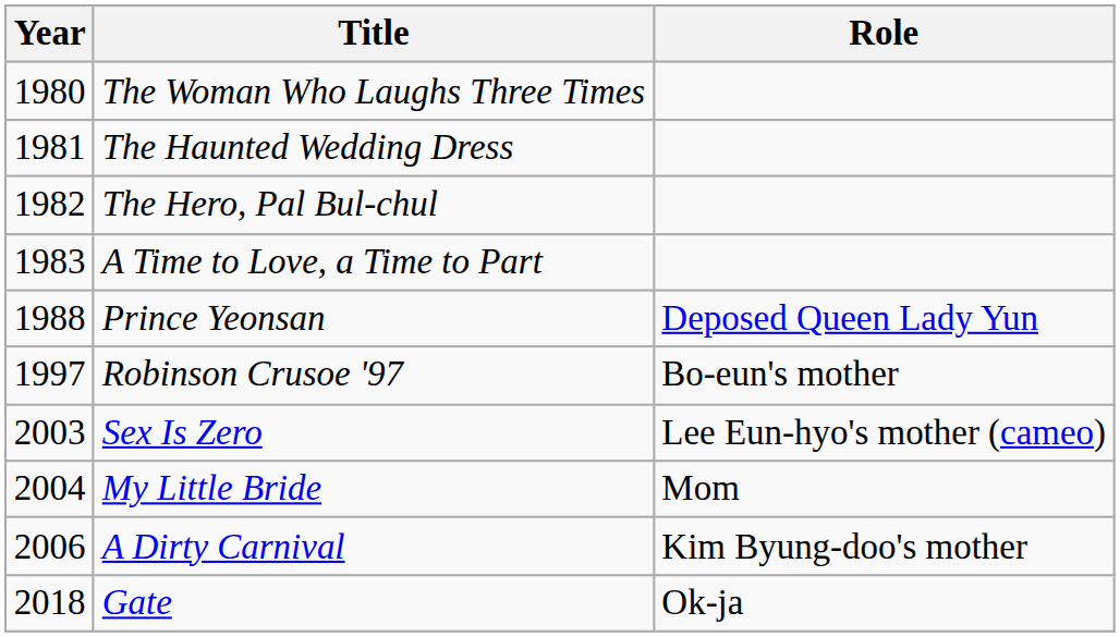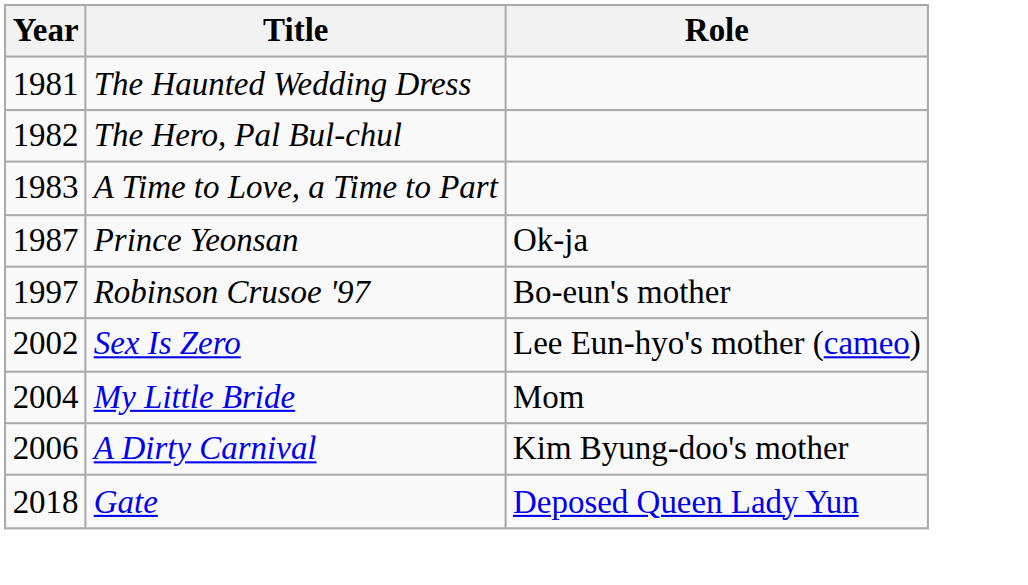- row: 1980 | The Woman Who Laughs Three Times
Prince Yeonsan | Year: 1988 -> 1987
Prince Yeonsan | Role: Deposed Queen Lady Yun -> Ok-ja
Sex Is Zero | Year: 2003 -> 2002
Gate | Role: Ok-ja -> Deposed Queen Lady Yun
